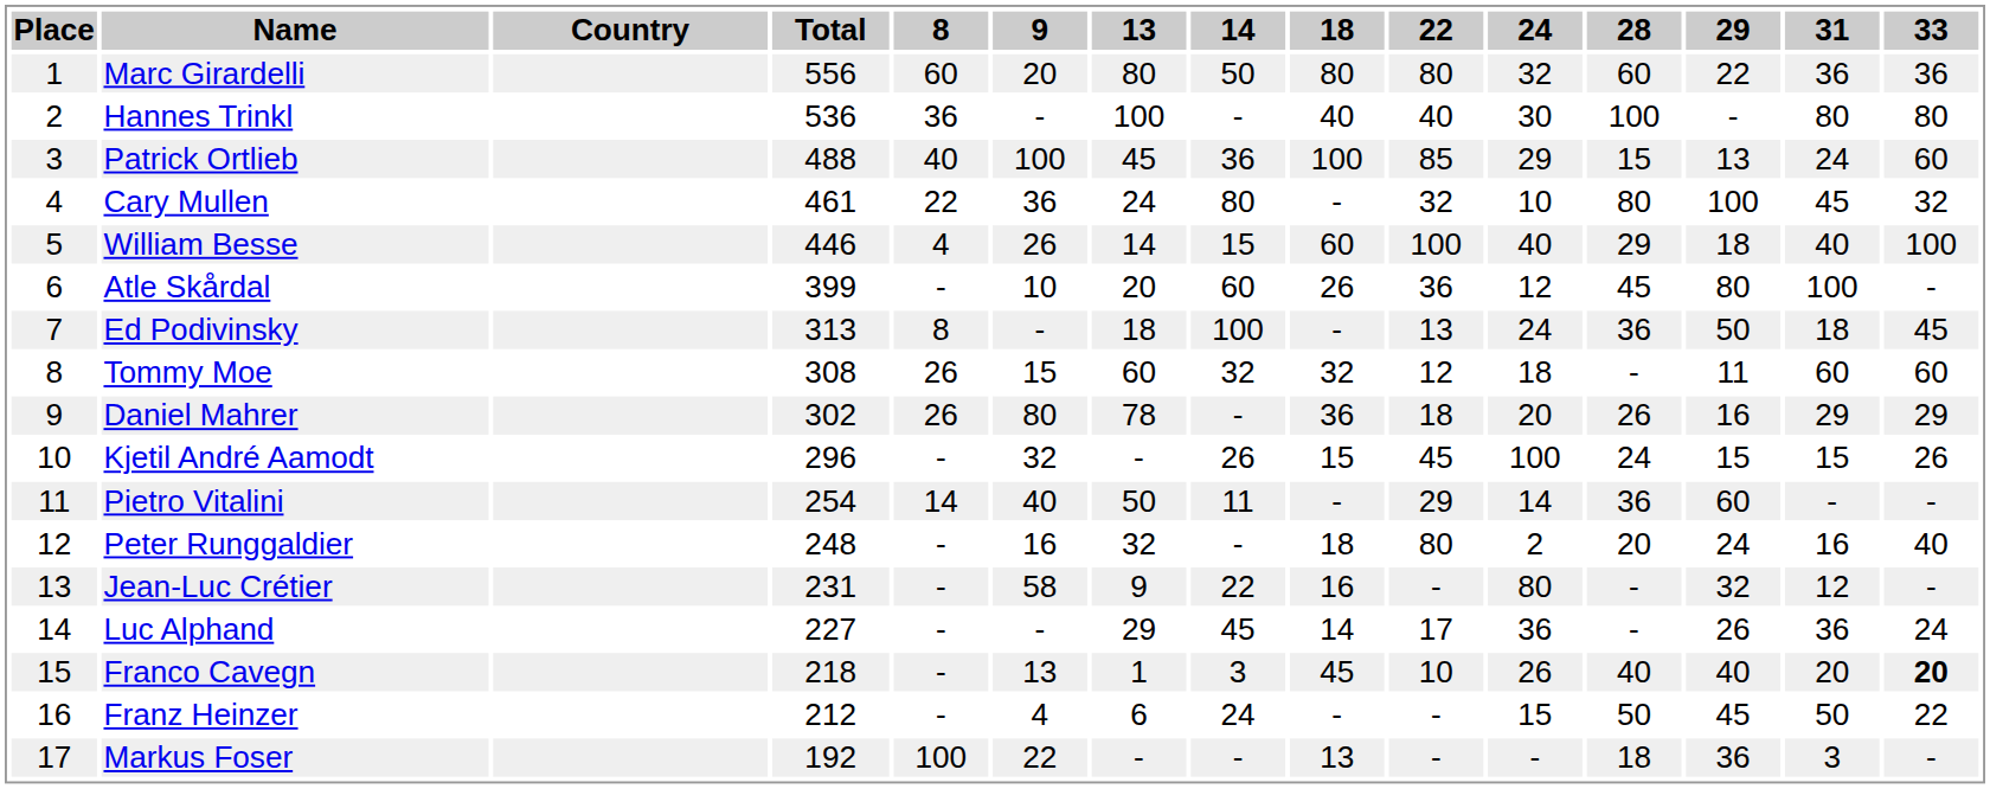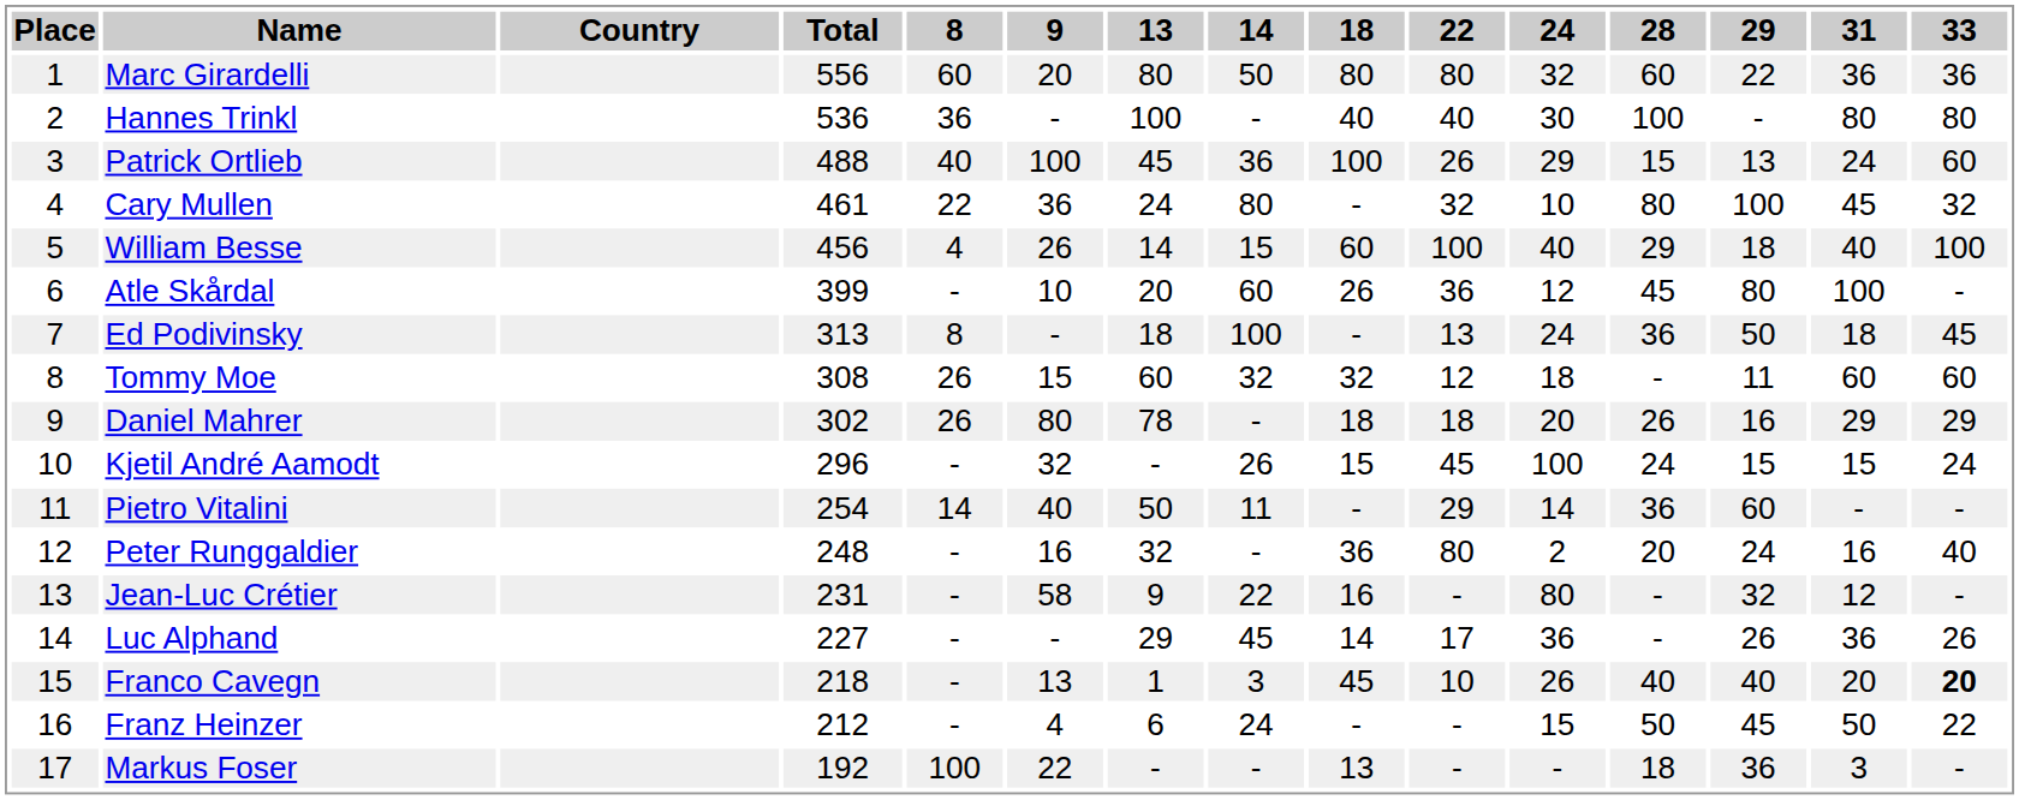Patrick Ortlieb | 22: 85 -> 26
William Besse | Total: 446 -> 456
Daniel Mahrer | 18: 36 -> 18
Kjetil André Aamodt | 33: 26 -> 24
Peter Runggaldier | 18: 18 -> 36
Luc Alphand | 33: 24 -> 26
